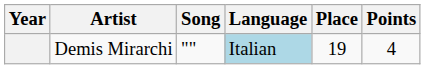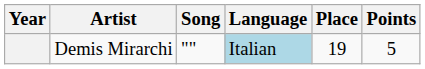Demis Mirarchi | Points: 4 -> 5
